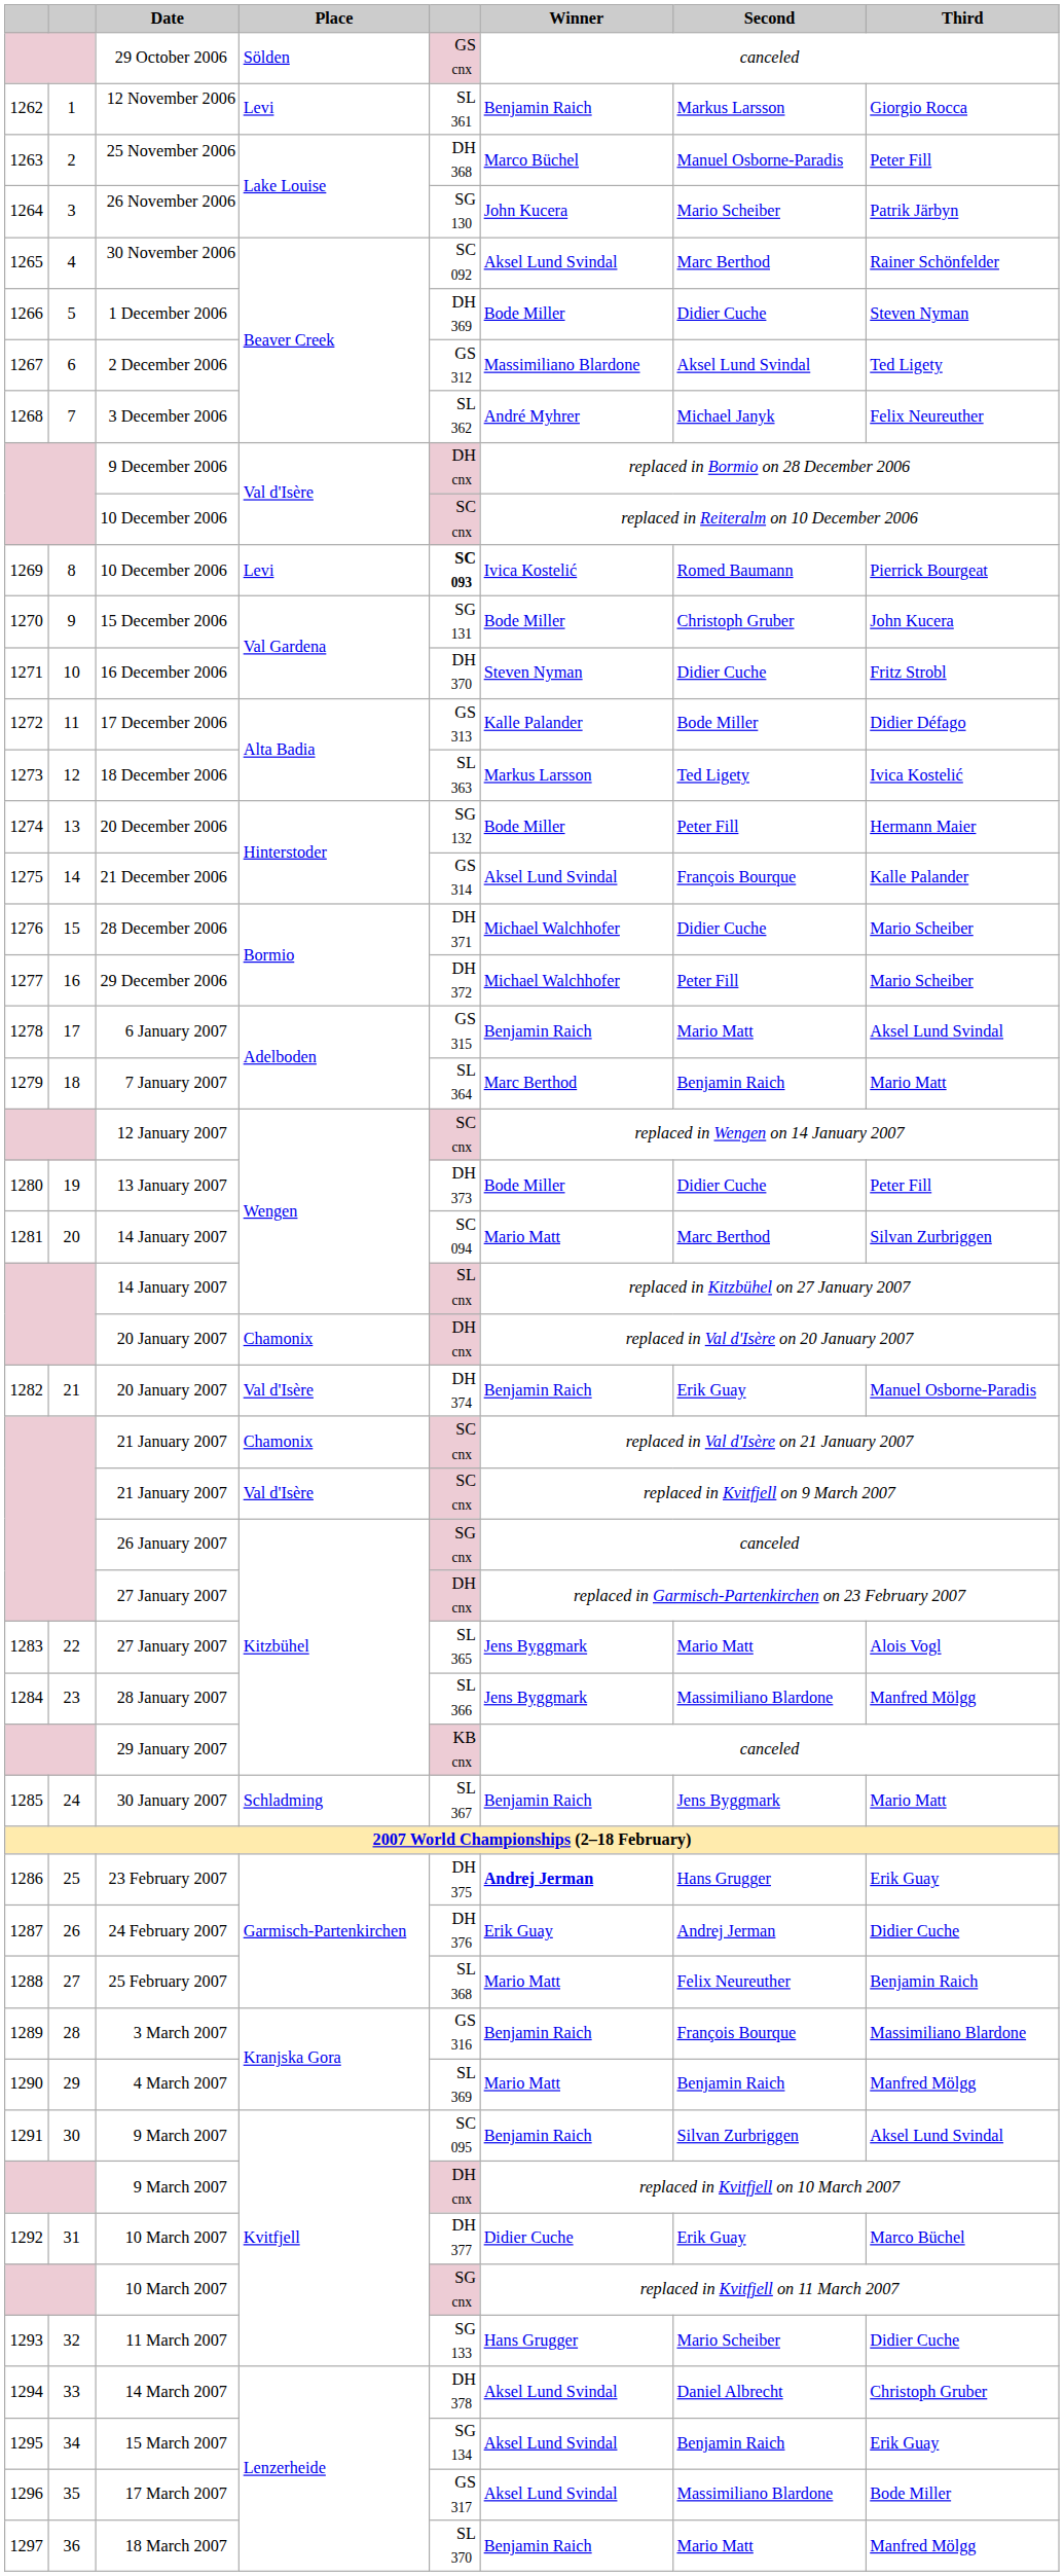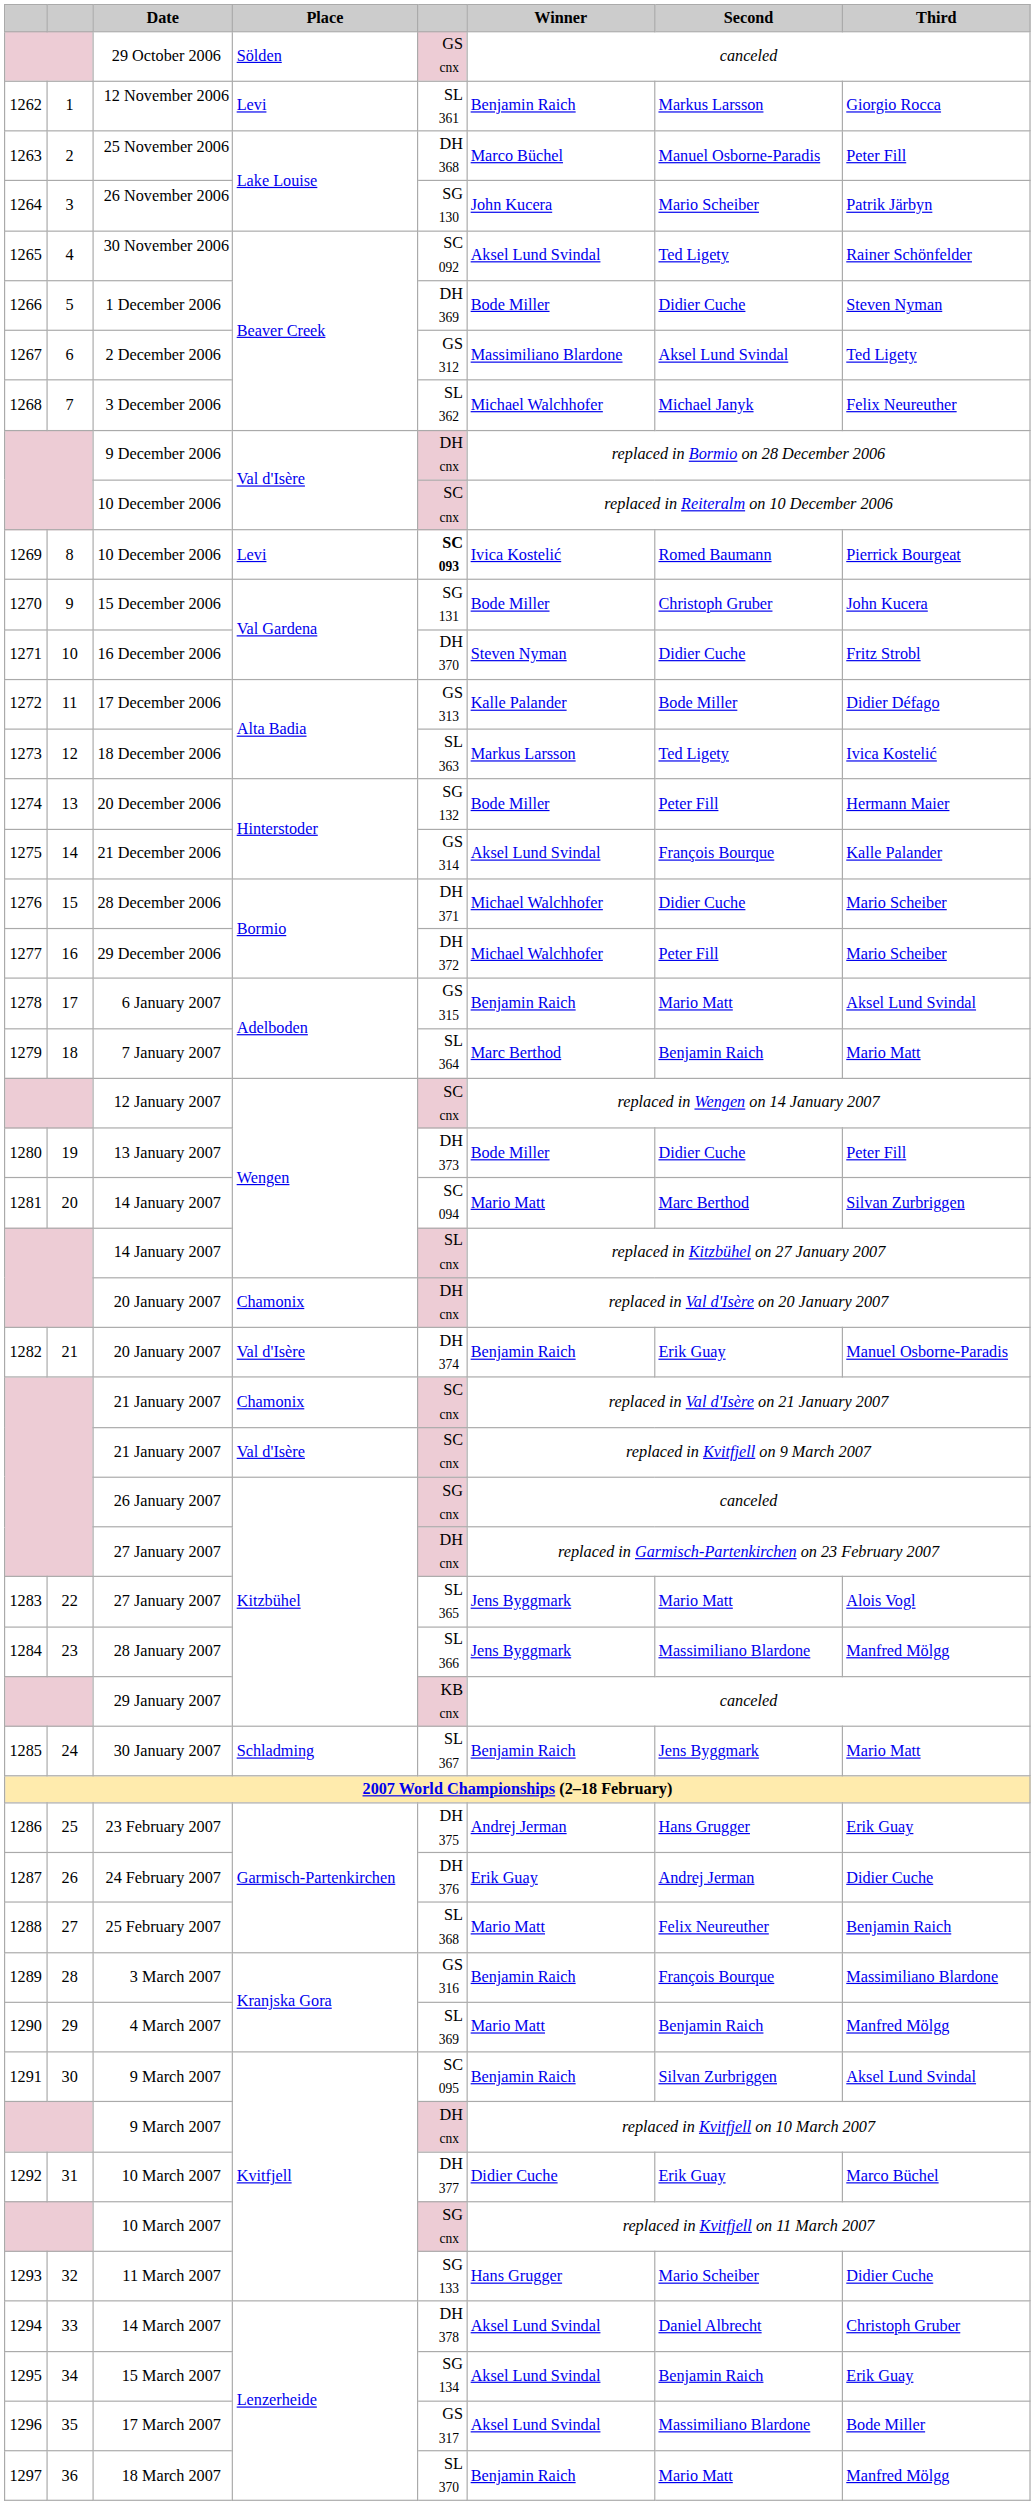30 November 2006 | Second: Marc Berthod -> Ted Ligety
3 December 2006 | Winner: André Myhrer -> Michael Walchhofer
23 February 2007 | Winner: bold -> normal
